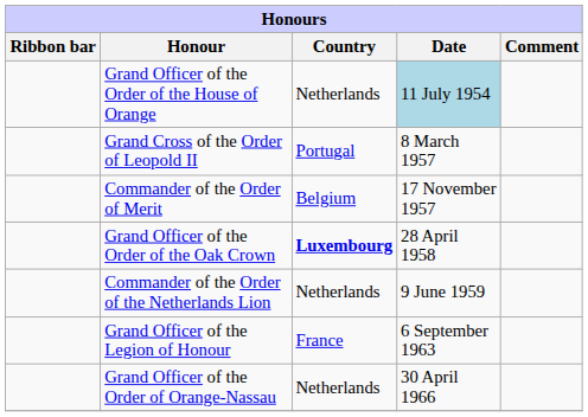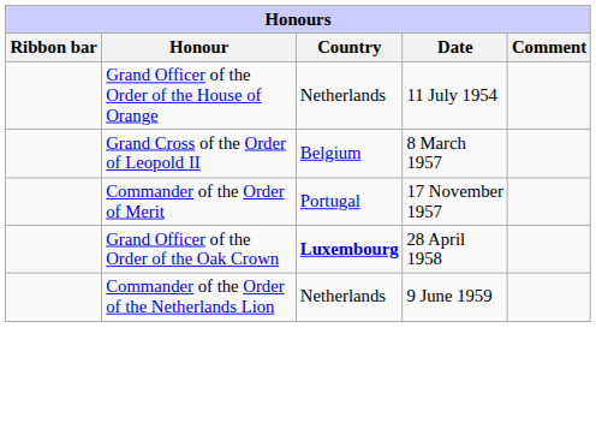Grand Officer of the Order of the House of Orange | Date: lightblue background -> no background
Grand Cross of the Order of Leopold II | Country: Portugal -> Belgium
Commander of the Order of Merit | Country: Belgium -> Portugal
- row: Grand Officer of the Legion of Honour | France | 6 September 1963
- row: Grand Officer of the Order of Orange-Nassau | Netherlands | 30 April 1966
